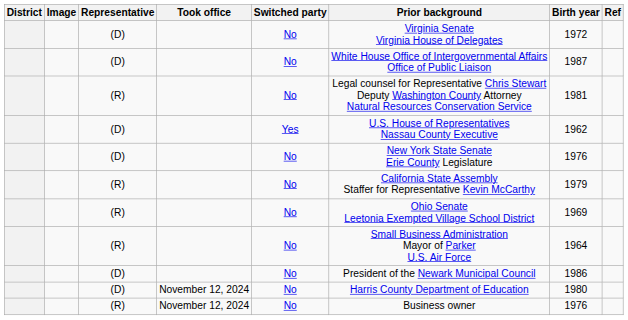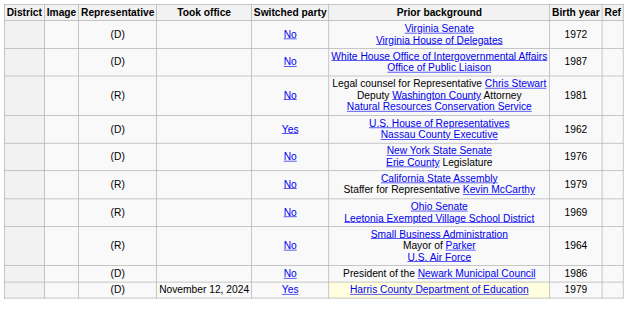(D) / November 12, 2024 | Switched party: No -> Yes
(D) / November 12, 2024 | Prior background: no background -> lightyellow background
(D) / November 12, 2024 | Birth year: 1980 -> 1979
- row: (R) | November 12, 2024 | No | Business owner | 1976
